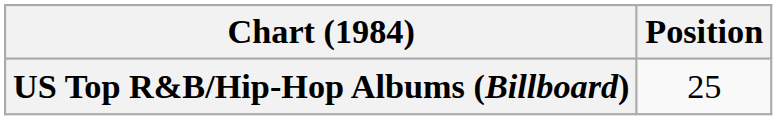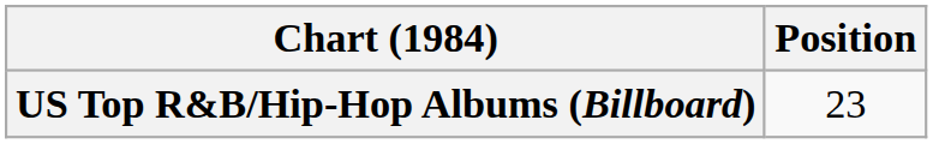US Top R&B/Hip-Hop Albums (Billboard) | Position: 25 -> 23
